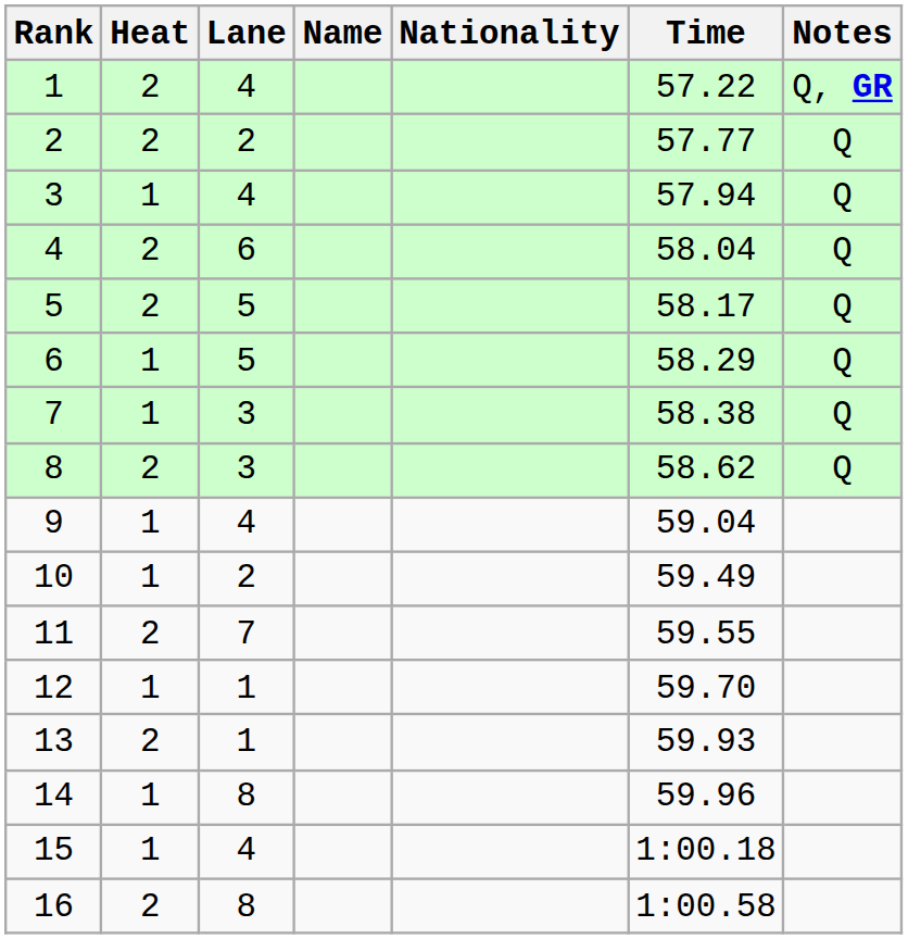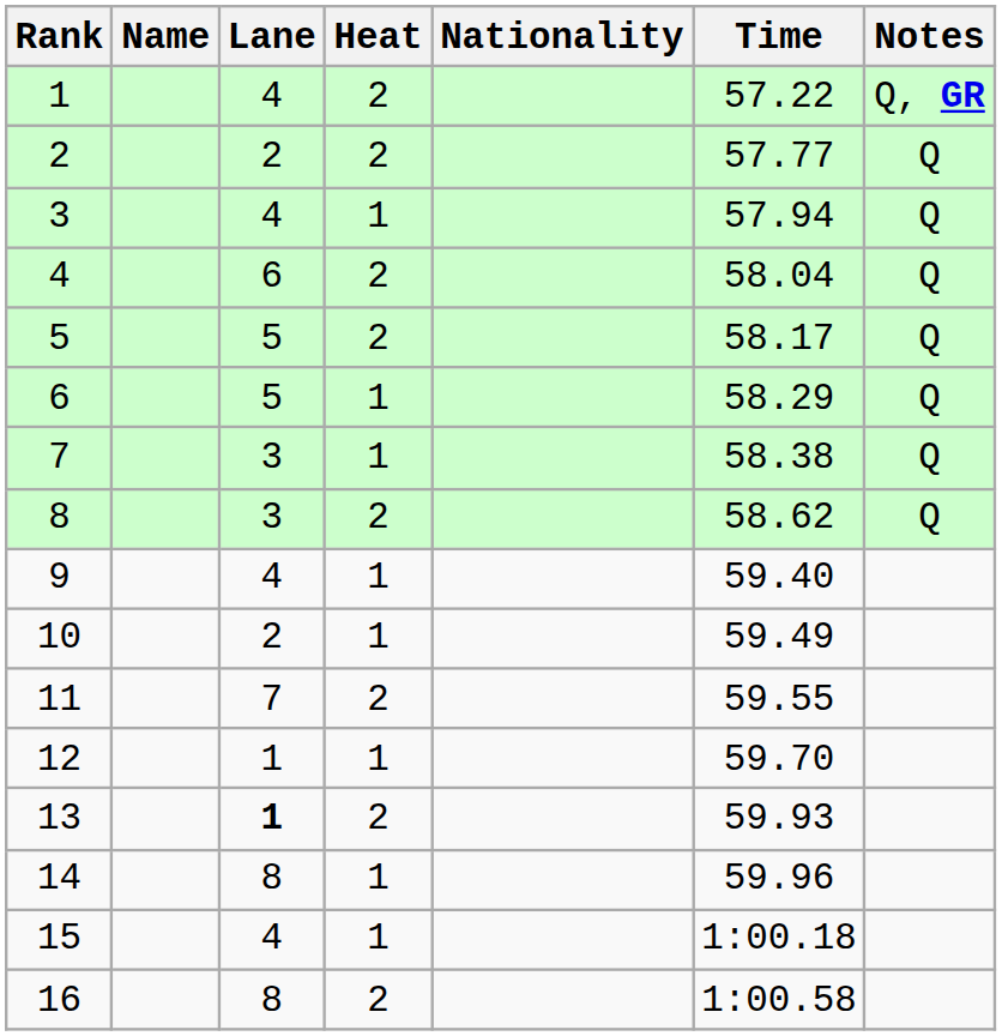columns swapped: Heat <-> Name
9 | Time: 59.04 -> 59.40
13 | Lane: normal -> bold
